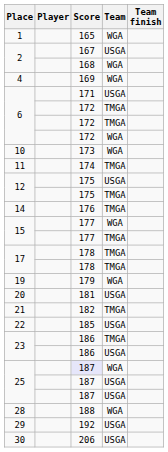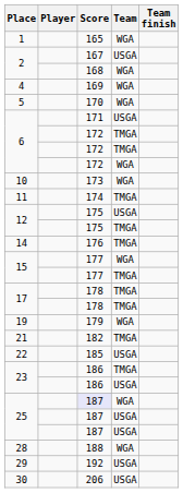+ row: 5 | 170 | WGA
- row: 20 | 181 | USGA
